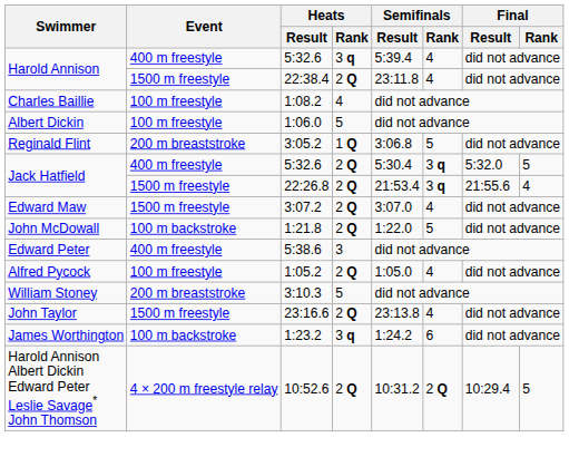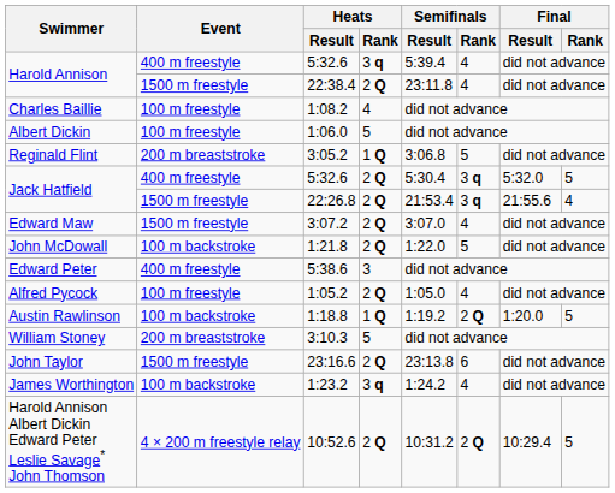+ row: Austin Rawlinson | 100 m backstroke | 1:18.8 | 1 Q | 1:19.2 | 2 Q | 1:20.0 | 5
23:16.6 | Semifinals / Rank: 4 -> 6
1:23.2 | Semifinals / Rank: 6 -> 4
